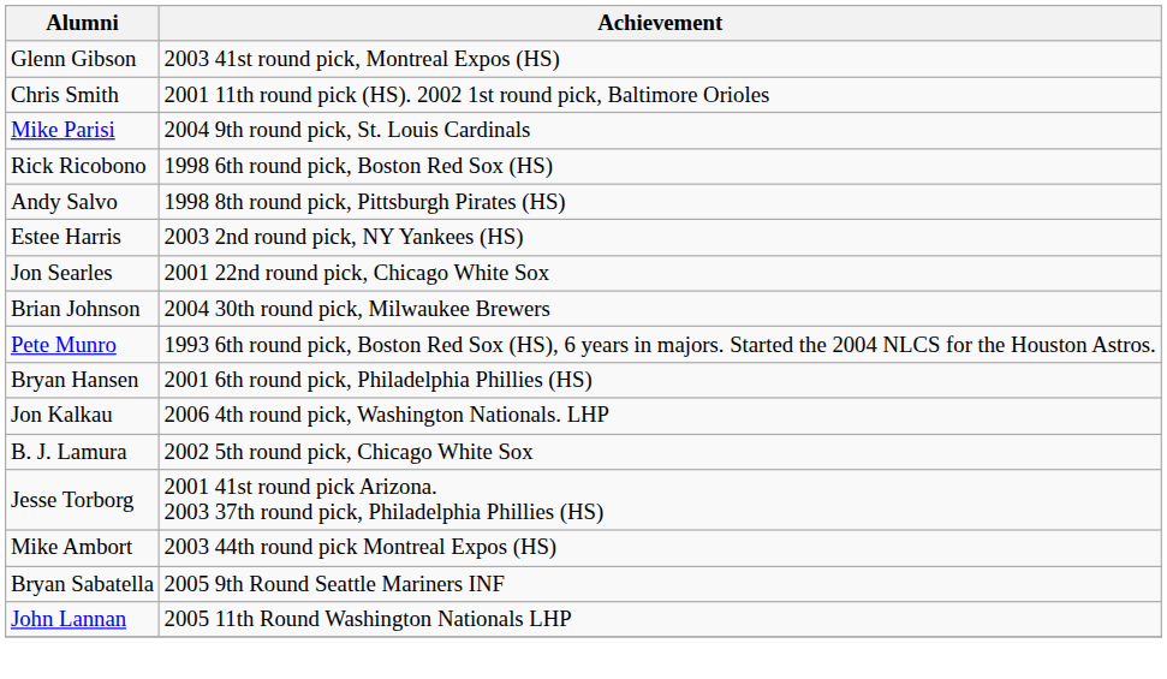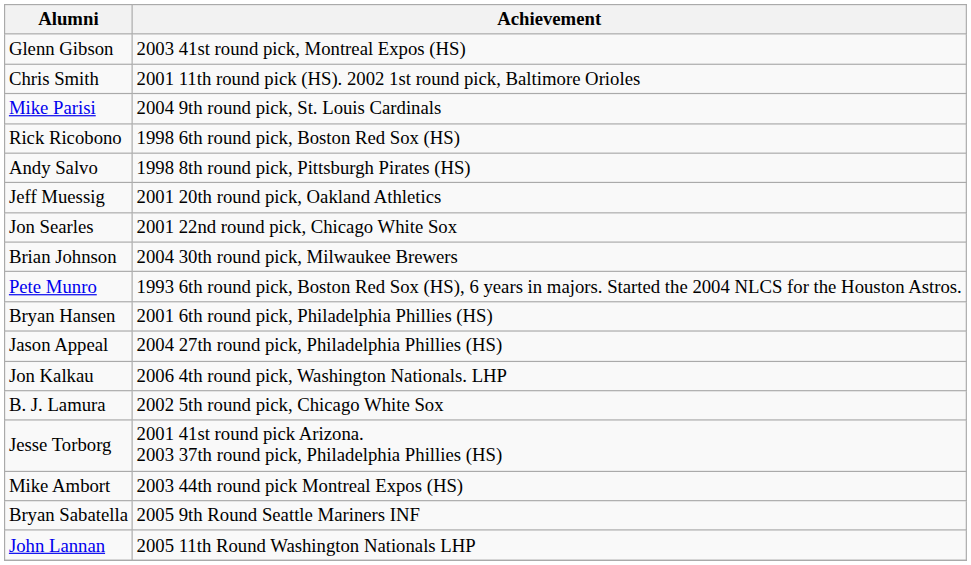- row: Estee Harris | 2003 2nd round pick, NY Yankees (HS)
+ row: Jeff Muessig | 2001 20th round pick, Oakland Athletics
+ row: Jason Appeal | 2004 27th round pick, Philadelphia Phillies (HS)
